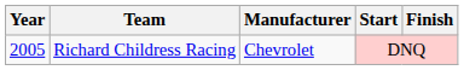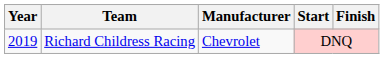Richard Childress Racing | Year: 2005 -> 2019
